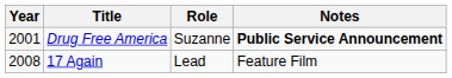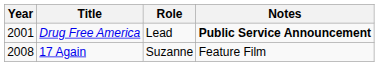Drug Free America | Role: Suzanne -> Lead
17 Again | Role: Lead -> Suzanne
